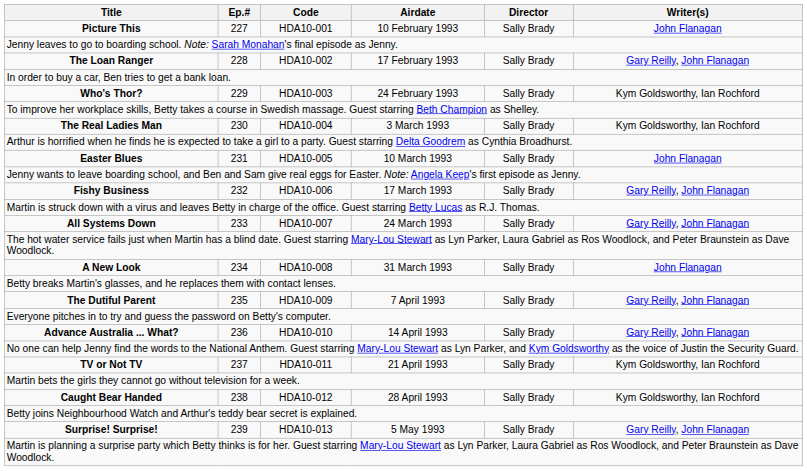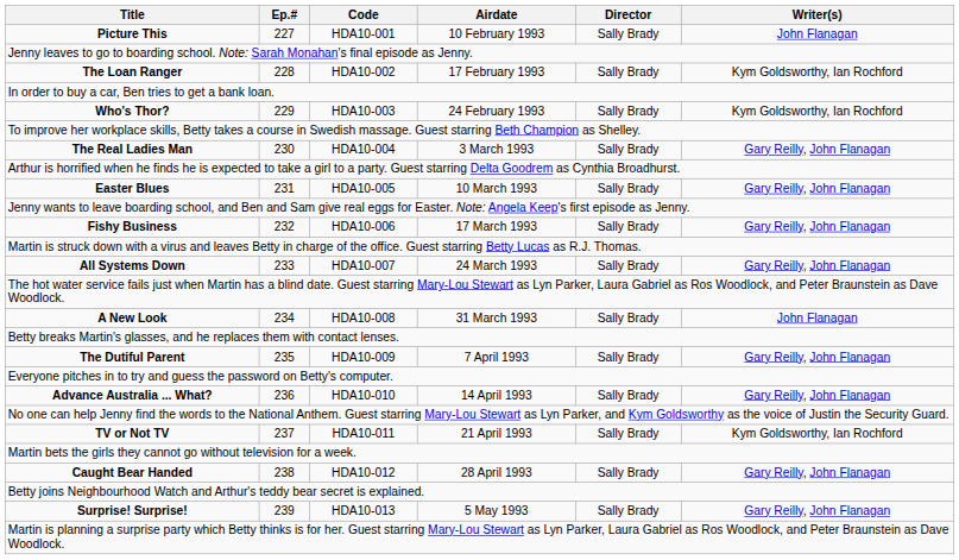The Loan Ranger | Writer(s): Gary Reilly, John Flanagan -> Kym Goldsworthy, Ian Rochford
The Real Ladies Man | Writer(s): Kym Goldsworthy, Ian Rochford -> Gary Reilly, John Flanagan
Easter Blues | Writer(s): John Flanagan -> Gary Reilly, John Flanagan
Caught Bear Handed | Writer(s): Kym Goldsworthy, Ian Rochford -> Gary Reilly, John Flanagan
